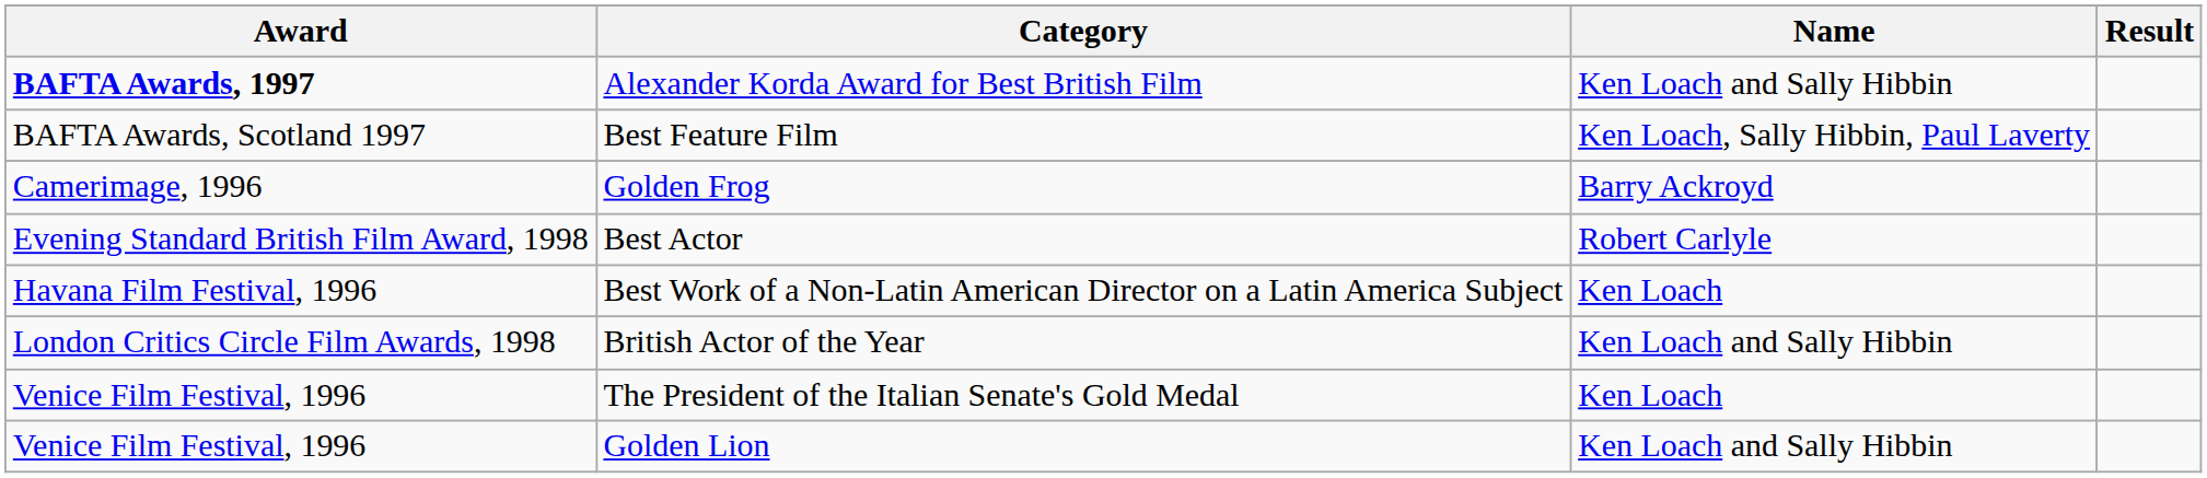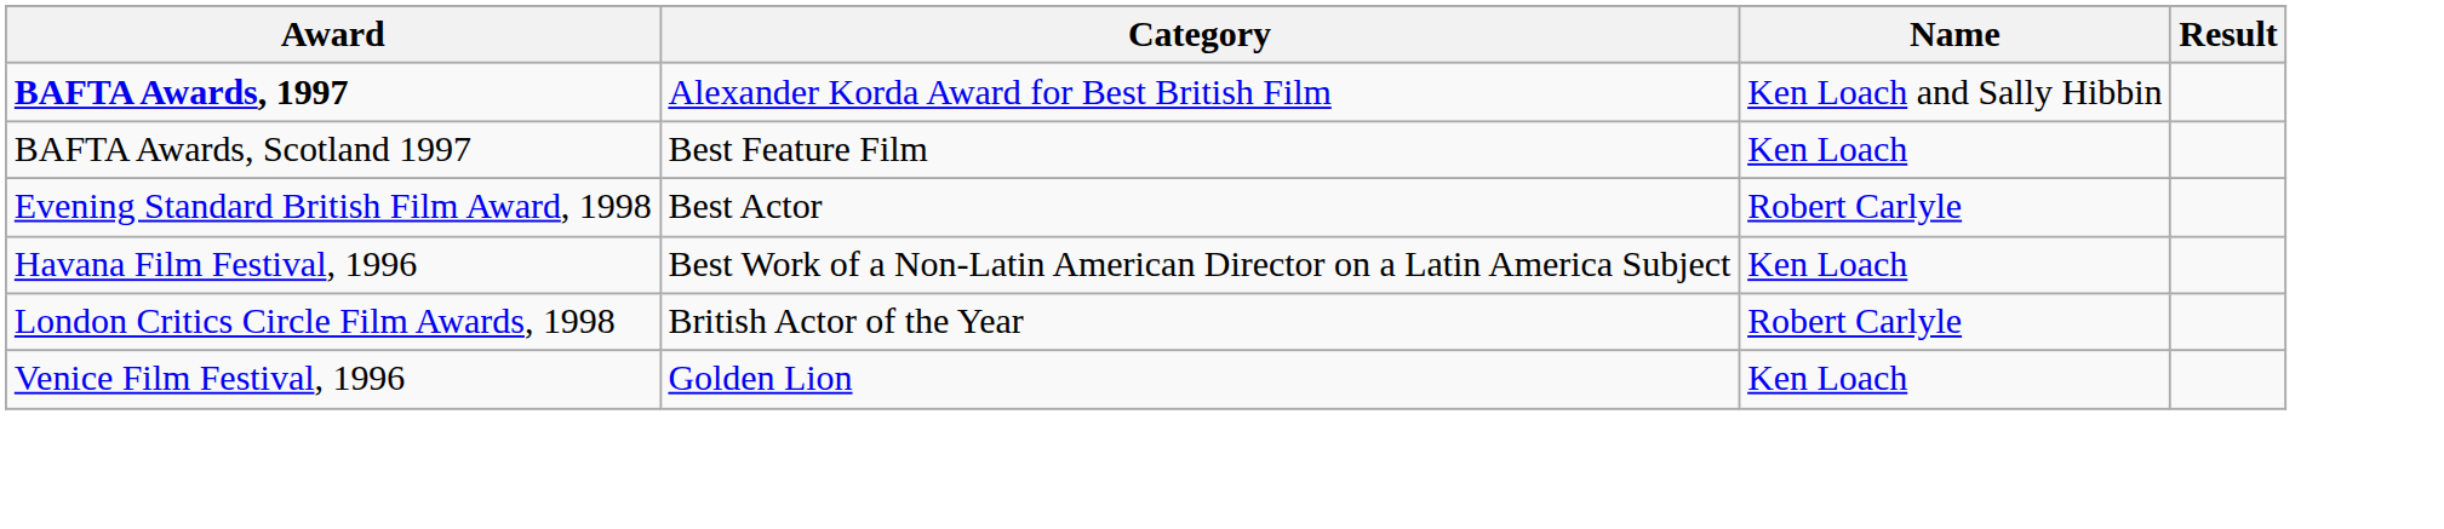Best Feature Film | Name: Ken Loach, Sally Hibbin, Paul Laverty -> Ken Loach
- row: Camerimage, 1996 | Golden Frog | Barry Ackroyd
British Actor of the Year | Name: Ken Loach and Sally Hibbin -> Robert Carlyle
- row: Venice Film Festival, 1996 | The President of the Italian Senate's Gold Medal | Ken Loach
Golden Lion | Name: Ken Loach and Sally Hibbin -> Ken Loach
